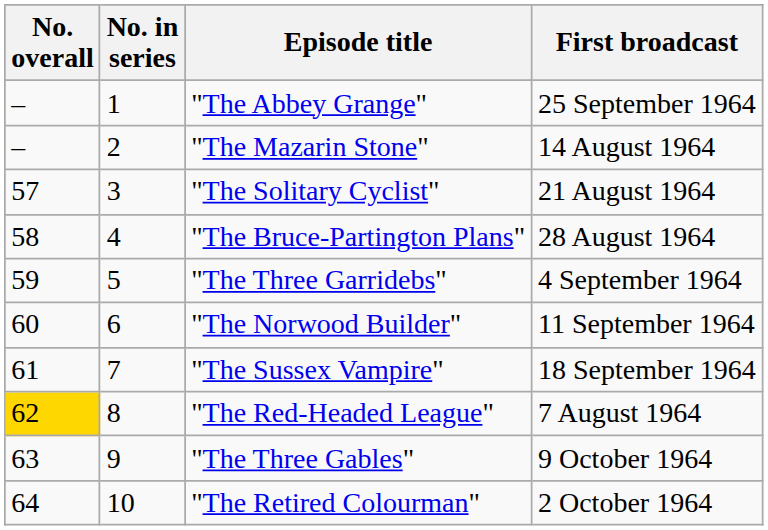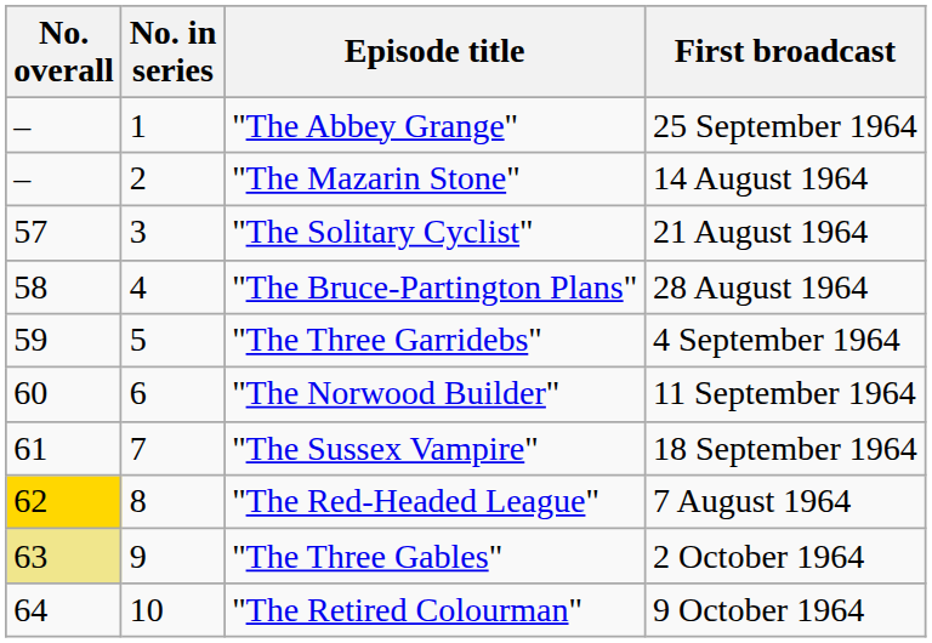"The Three Gables" | No. overall: no background -> khaki background
"The Three Gables" | First broadcast: 9 October 1964 -> 2 October 1964
"The Retired Colourman" | First broadcast: 2 October 1964 -> 9 October 1964
